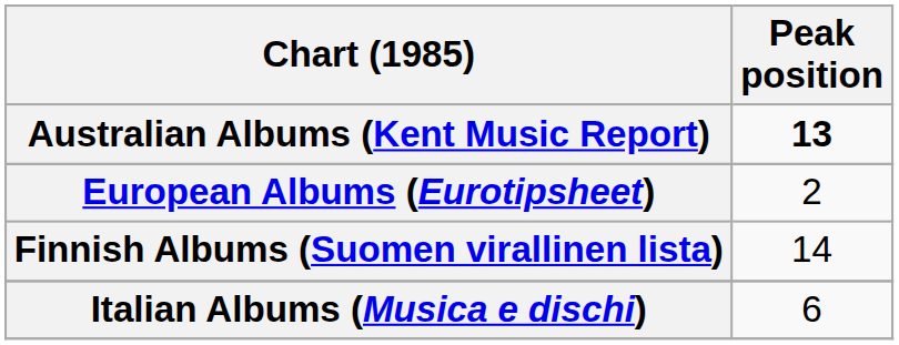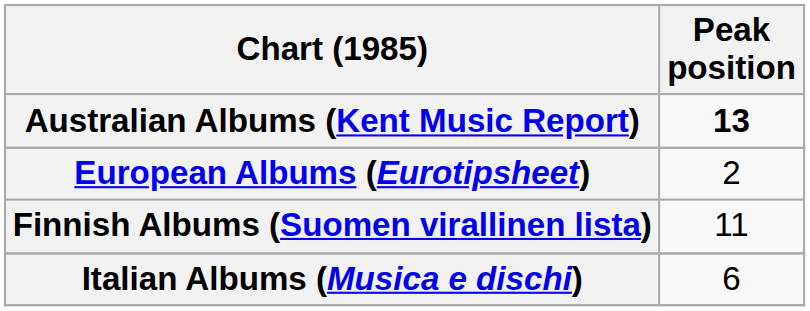Finnish Albums (Suomen virallinen lista) | Peak position: 14 -> 11
